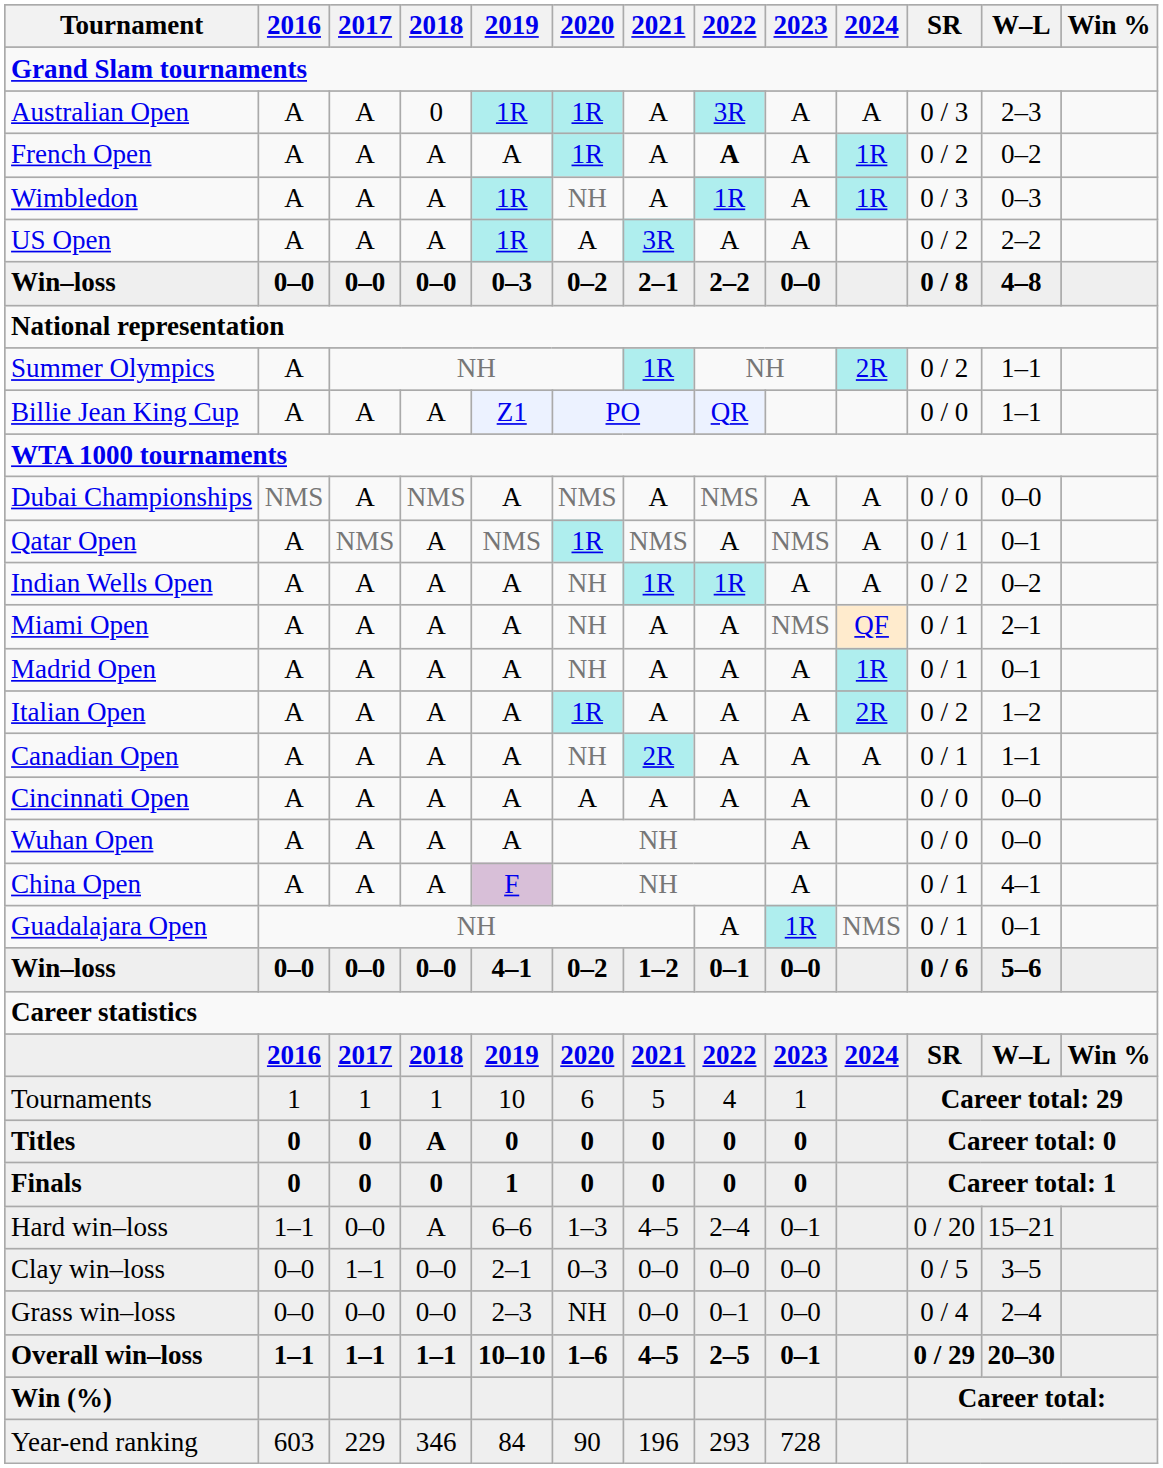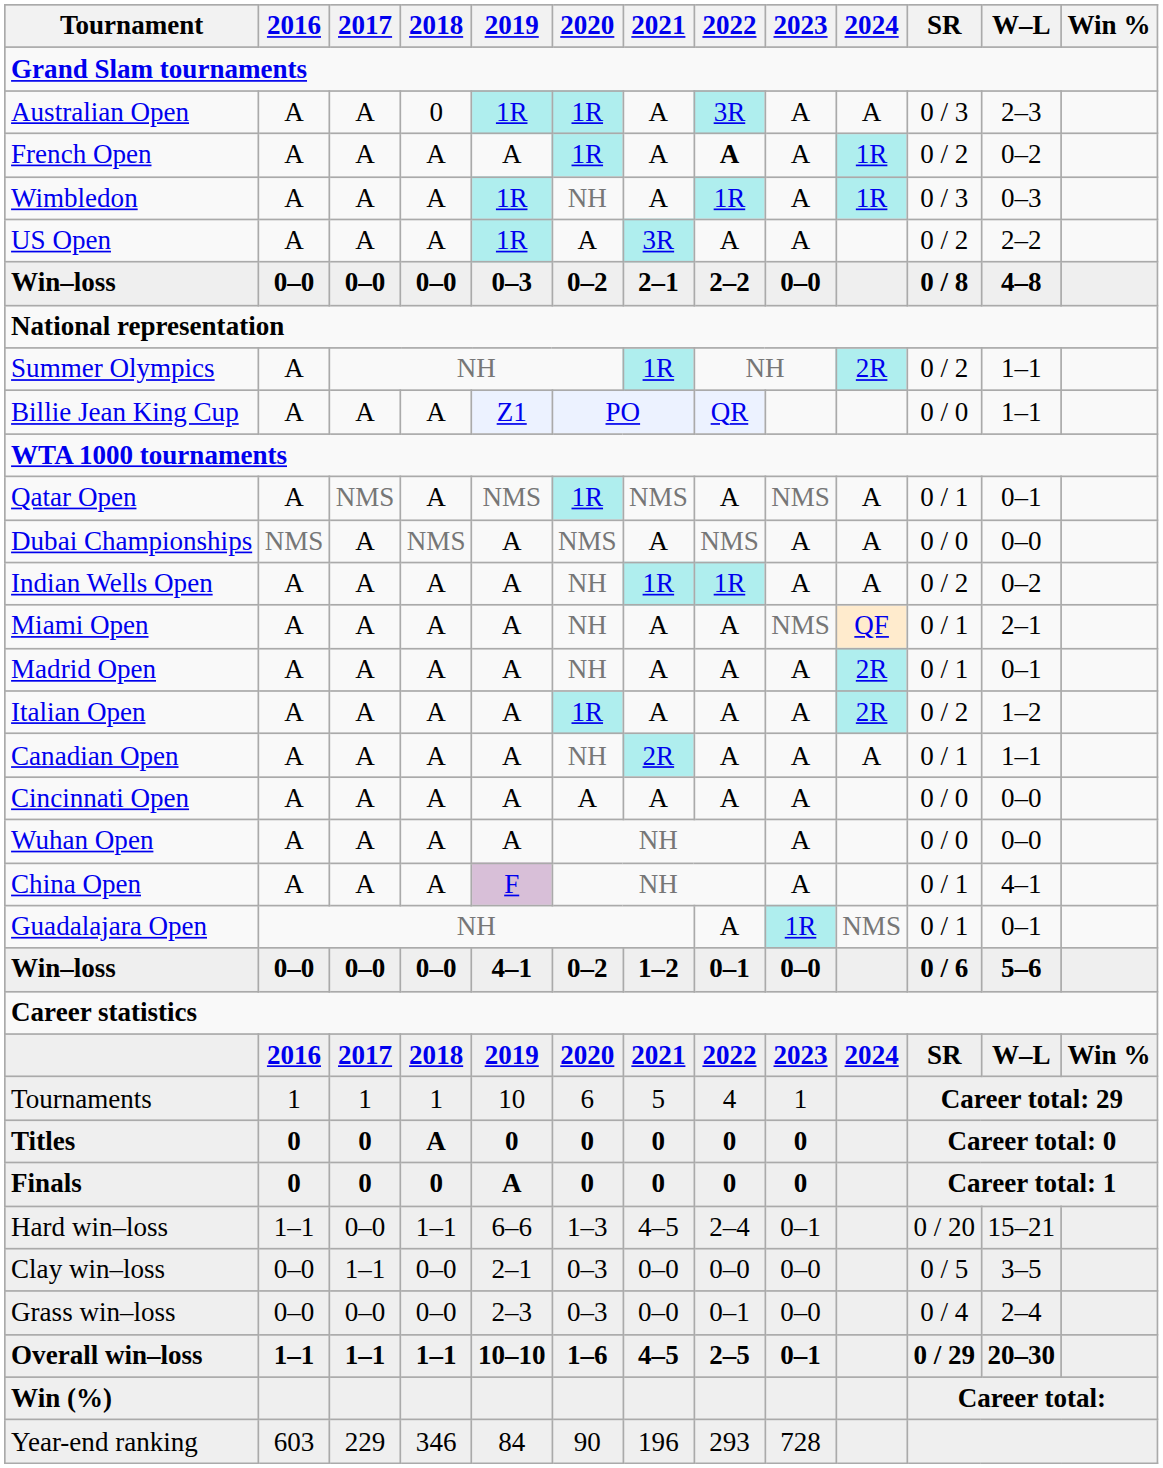rows swapped: Qatar Open <-> Dubai Championships
Madrid Open | 2024: 1R -> 2R
Finals | 2019: 1 -> A
Hard win–loss | 2018: A -> 1–1
Grass win–loss | 2020: NH -> 0–3
